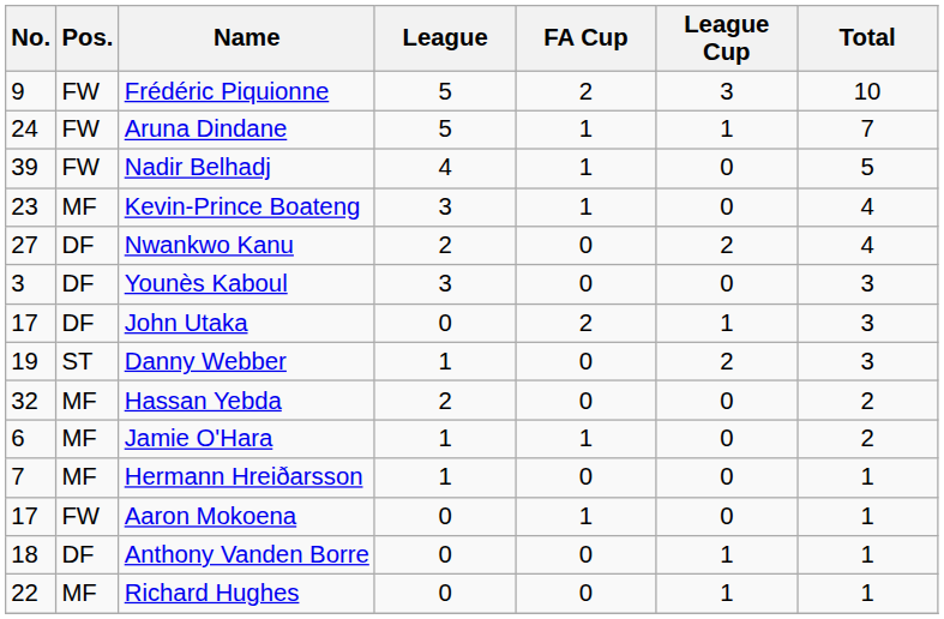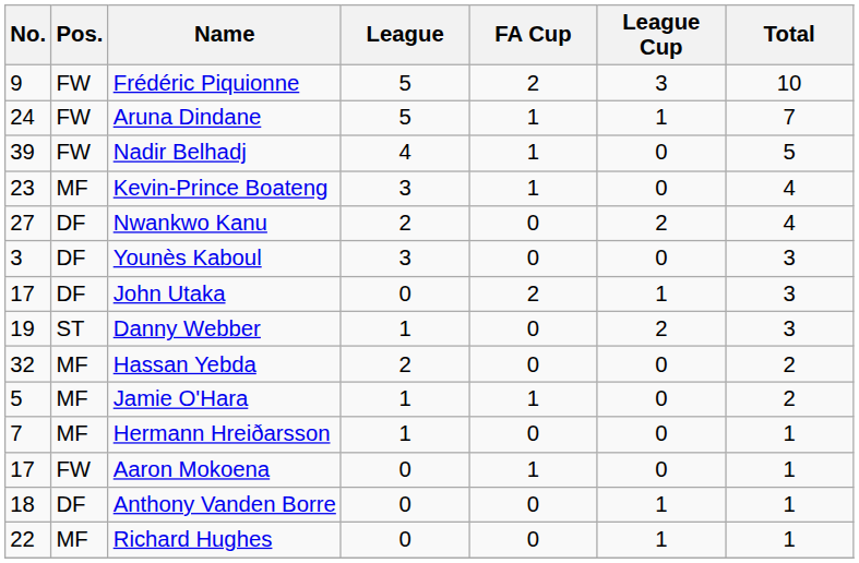Jamie O'Hara | No.: 6 -> 5
